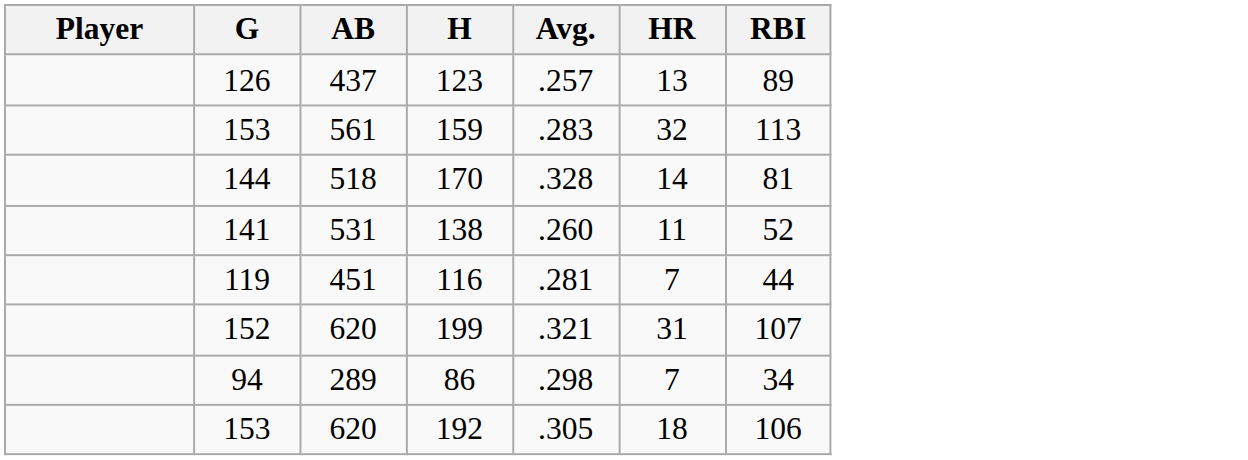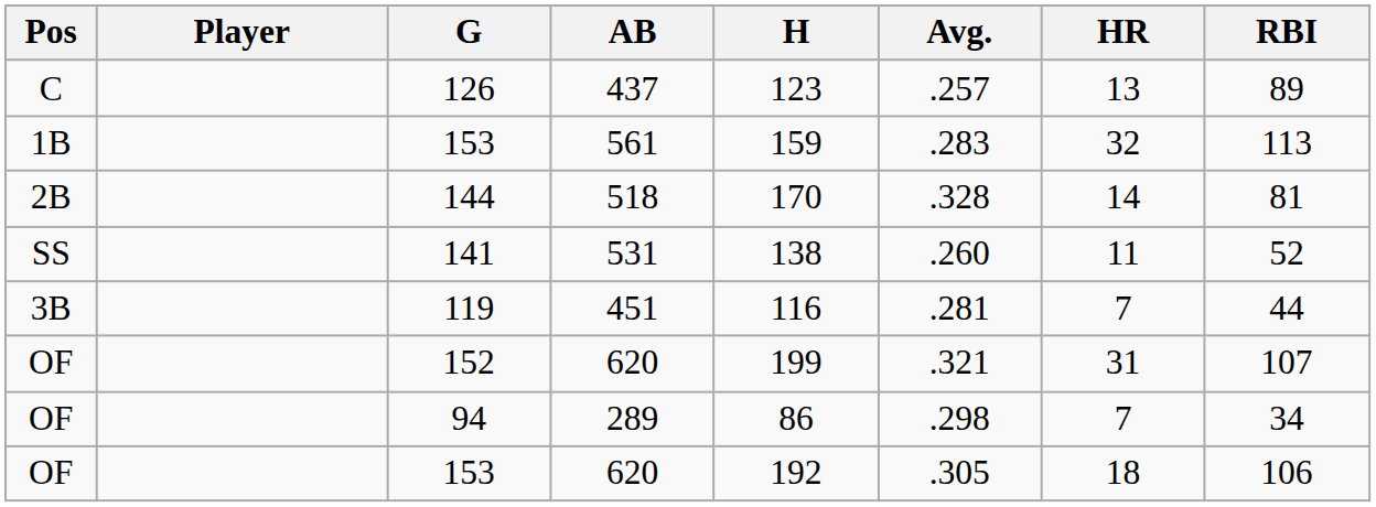+ column: Pos | C | 1B | 2B | SS | 3B | OF | OF | OF
